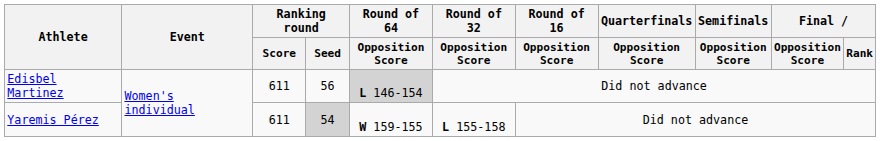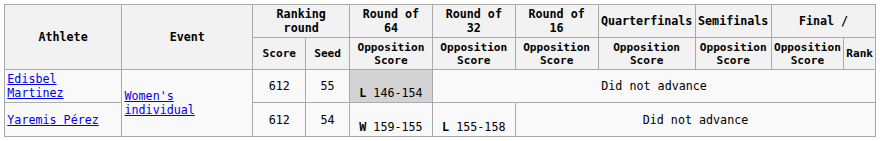Edisbel Martinez | Ranking round / Score: 611 -> 612
Edisbel Martinez | Ranking round / Seed: 56 -> 55
Yaremis Pérez | Ranking round / Score: 611 -> 612
Yaremis Pérez | Ranking round / Seed: lightgrey background -> no background
